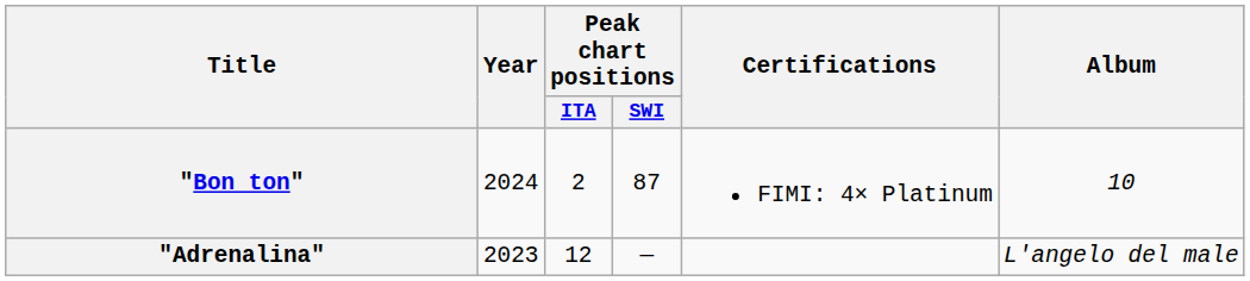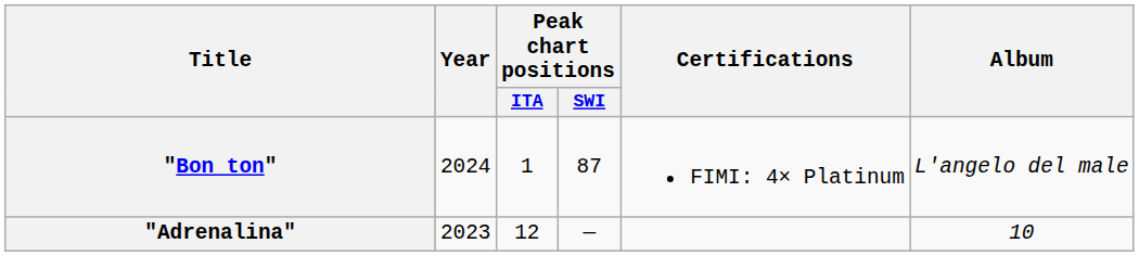"Bon ton" | Peak chart positions / ITA: 2 -> 1
"Bon ton" | Album: 10 -> L'angelo del male
"Adrenalina" | Album: L'angelo del male -> 10
